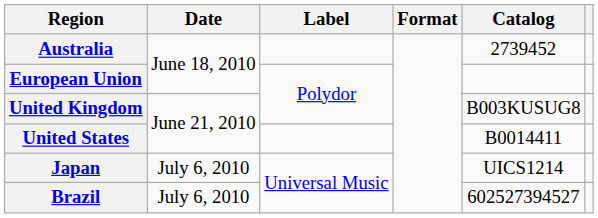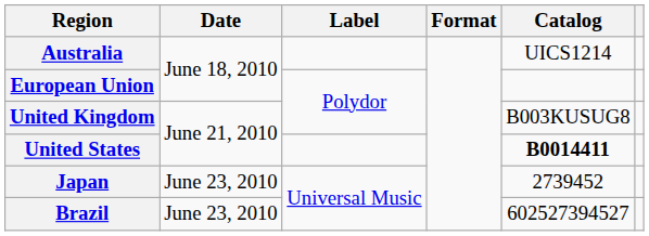Australia | Catalog: 2739452 -> UICS1214
United States | Catalog: normal -> bold
Japan | Date: July 6, 2010 -> June 23, 2010
Japan | Catalog: UICS1214 -> 2739452
Brazil | Date: July 6, 2010 -> June 23, 2010
